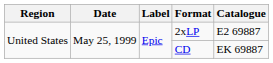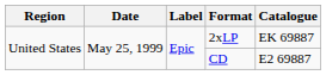2xLP | Catalogue: E2 69887 -> EK 69887
CD | Catalogue: EK 69887 -> E2 69887
